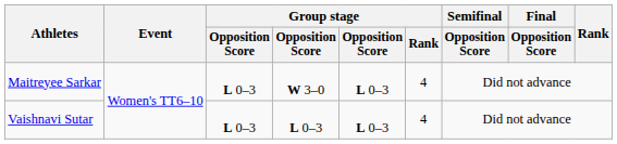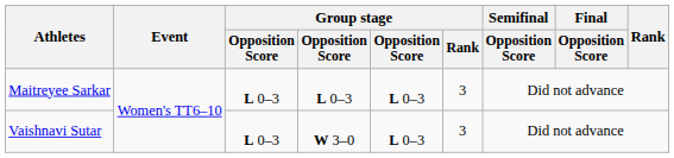Maitreyee Sarkar | column 4: W 3–0 -> L 0–3
Maitreyee Sarkar | Group stage / Rank: 4 -> 3
Vaishnavi Sutar | column 4: L 0–3 -> W 3–0
Vaishnavi Sutar | Group stage / Rank: 4 -> 3
